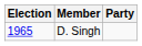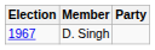D. Singh | Election: 1965 -> 1967
